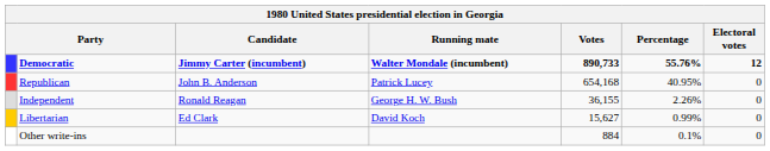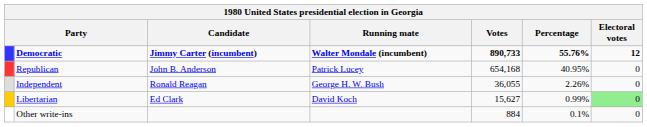Independent | Votes: 36,155 -> 36,055
Libertarian | Electoral votes: no background -> lightgreen background
